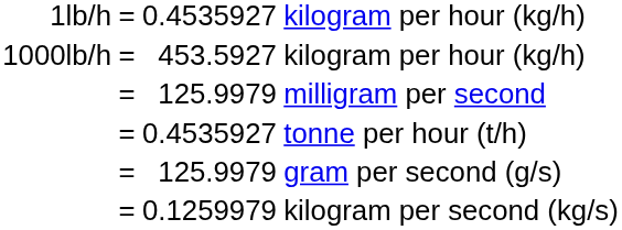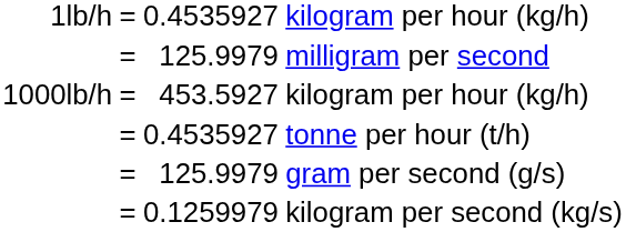rows swapped: milligram per second <-> 453.5927 / kilogram per hour (kg/h)
